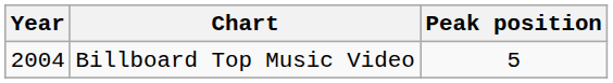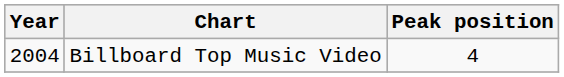Billboard Top Music Video | Peak position: 5 -> 4
